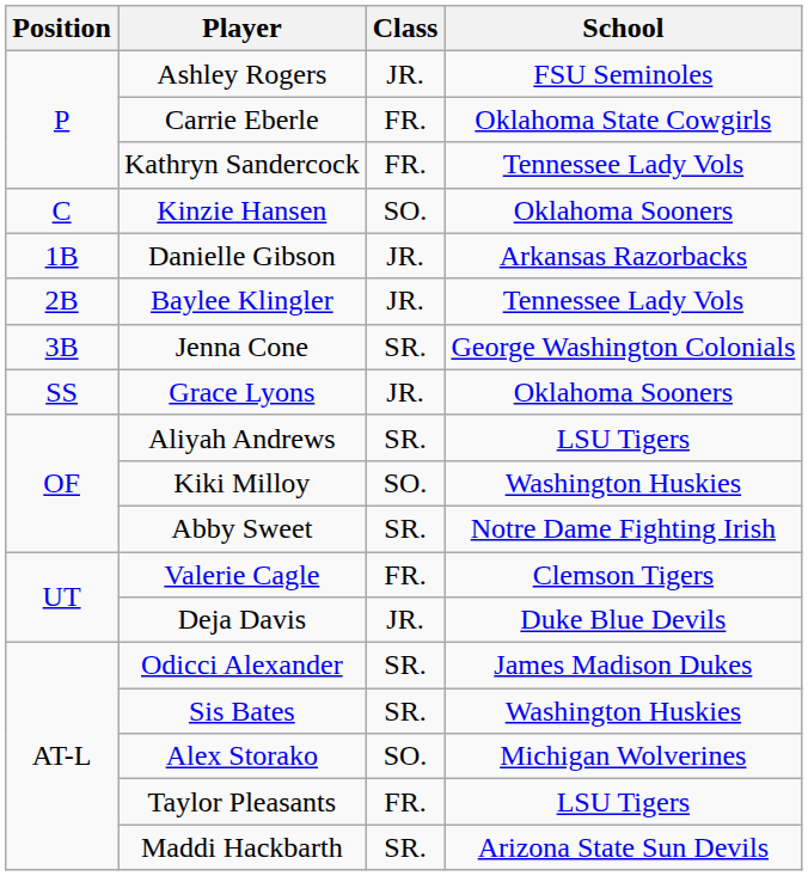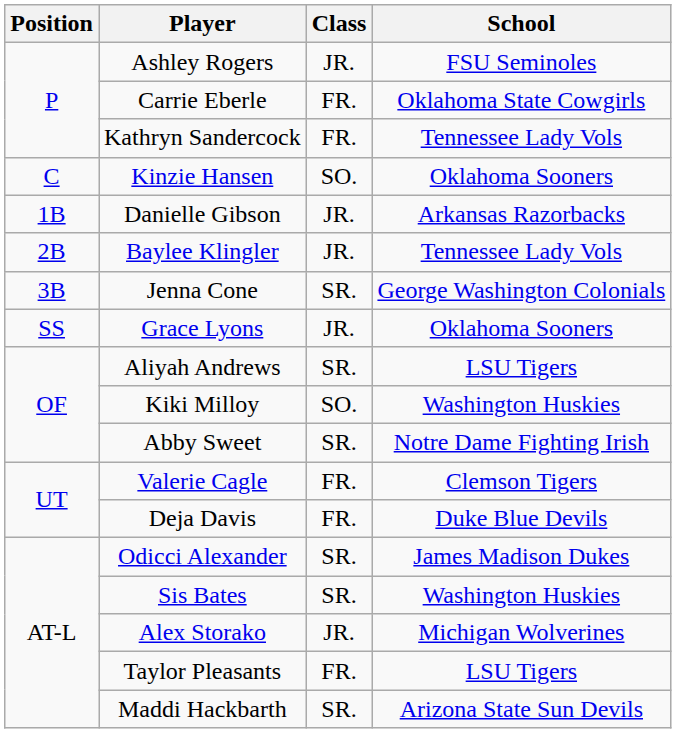Deja Davis | Class: JR. -> FR.
Alex Storako | Class: SO. -> JR.
